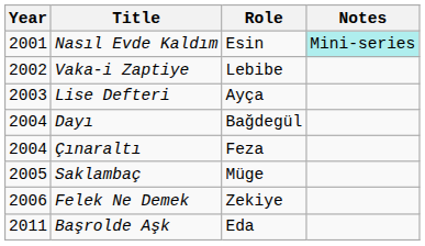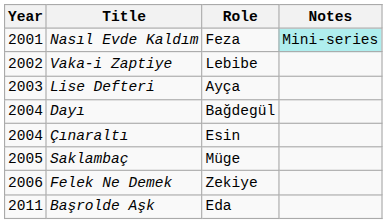Nasıl Evde Kaldım | Role: Esin -> Feza
Çınaraltı | Role: Feza -> Esin
